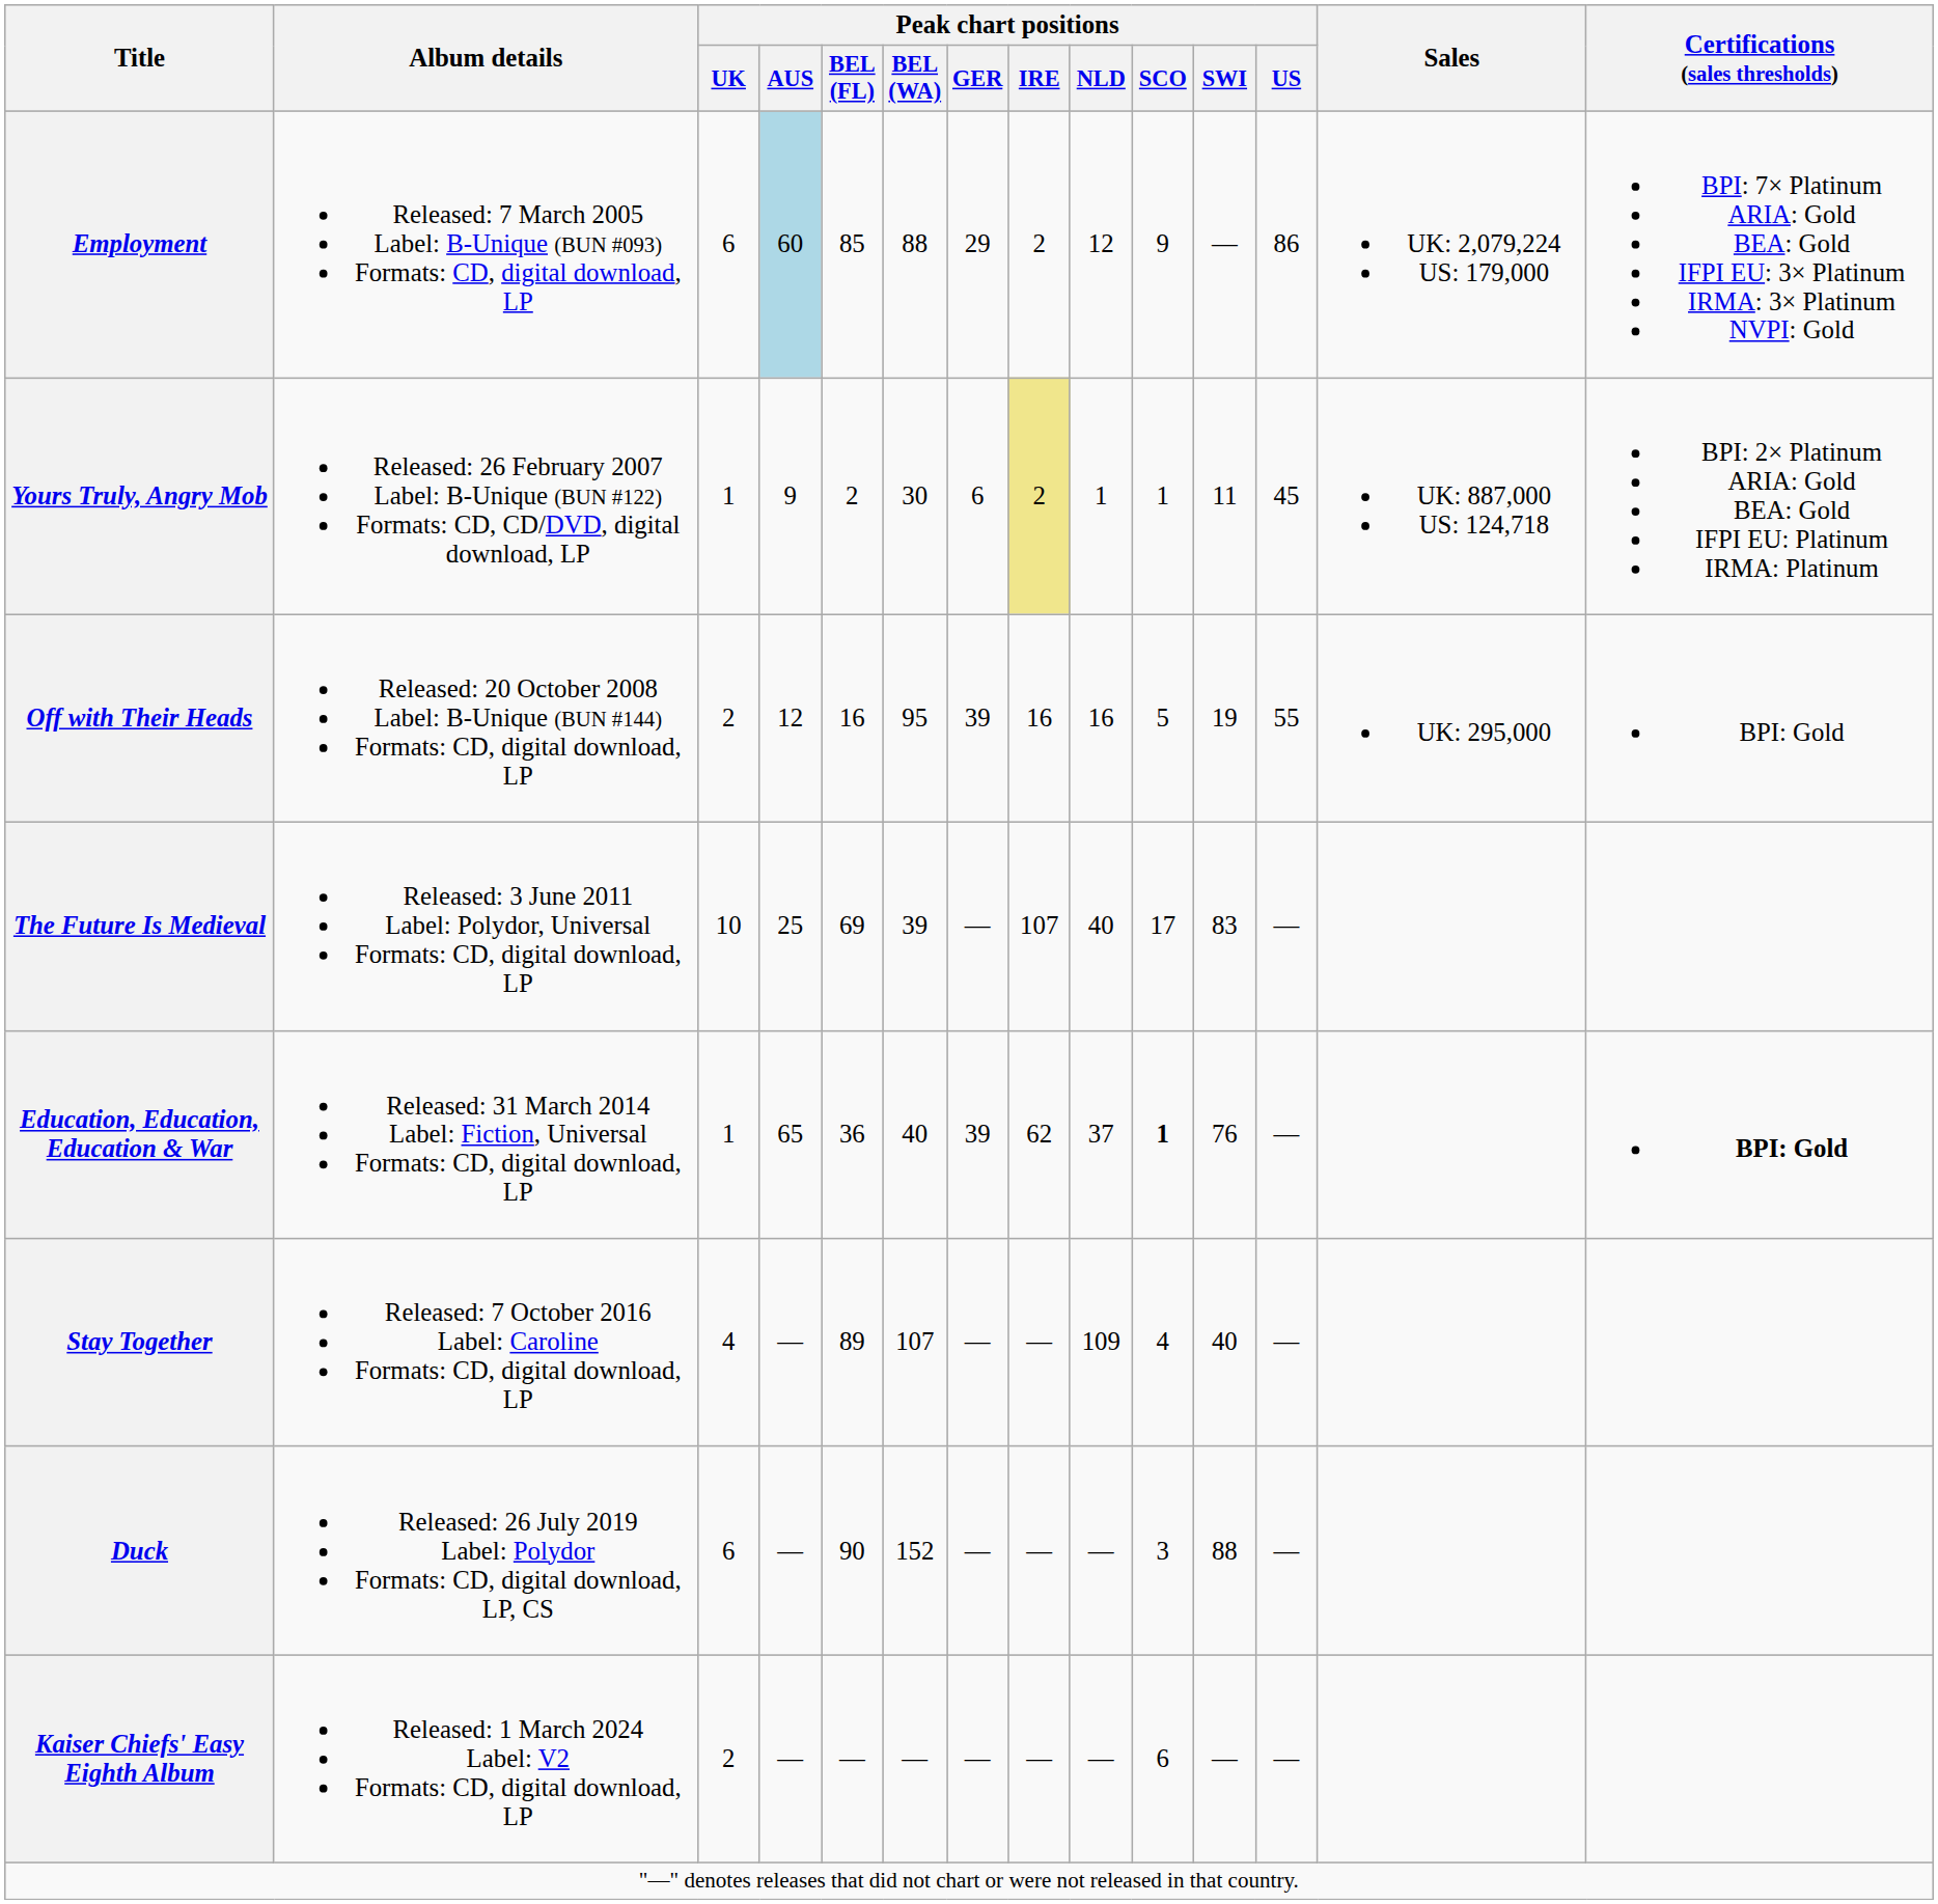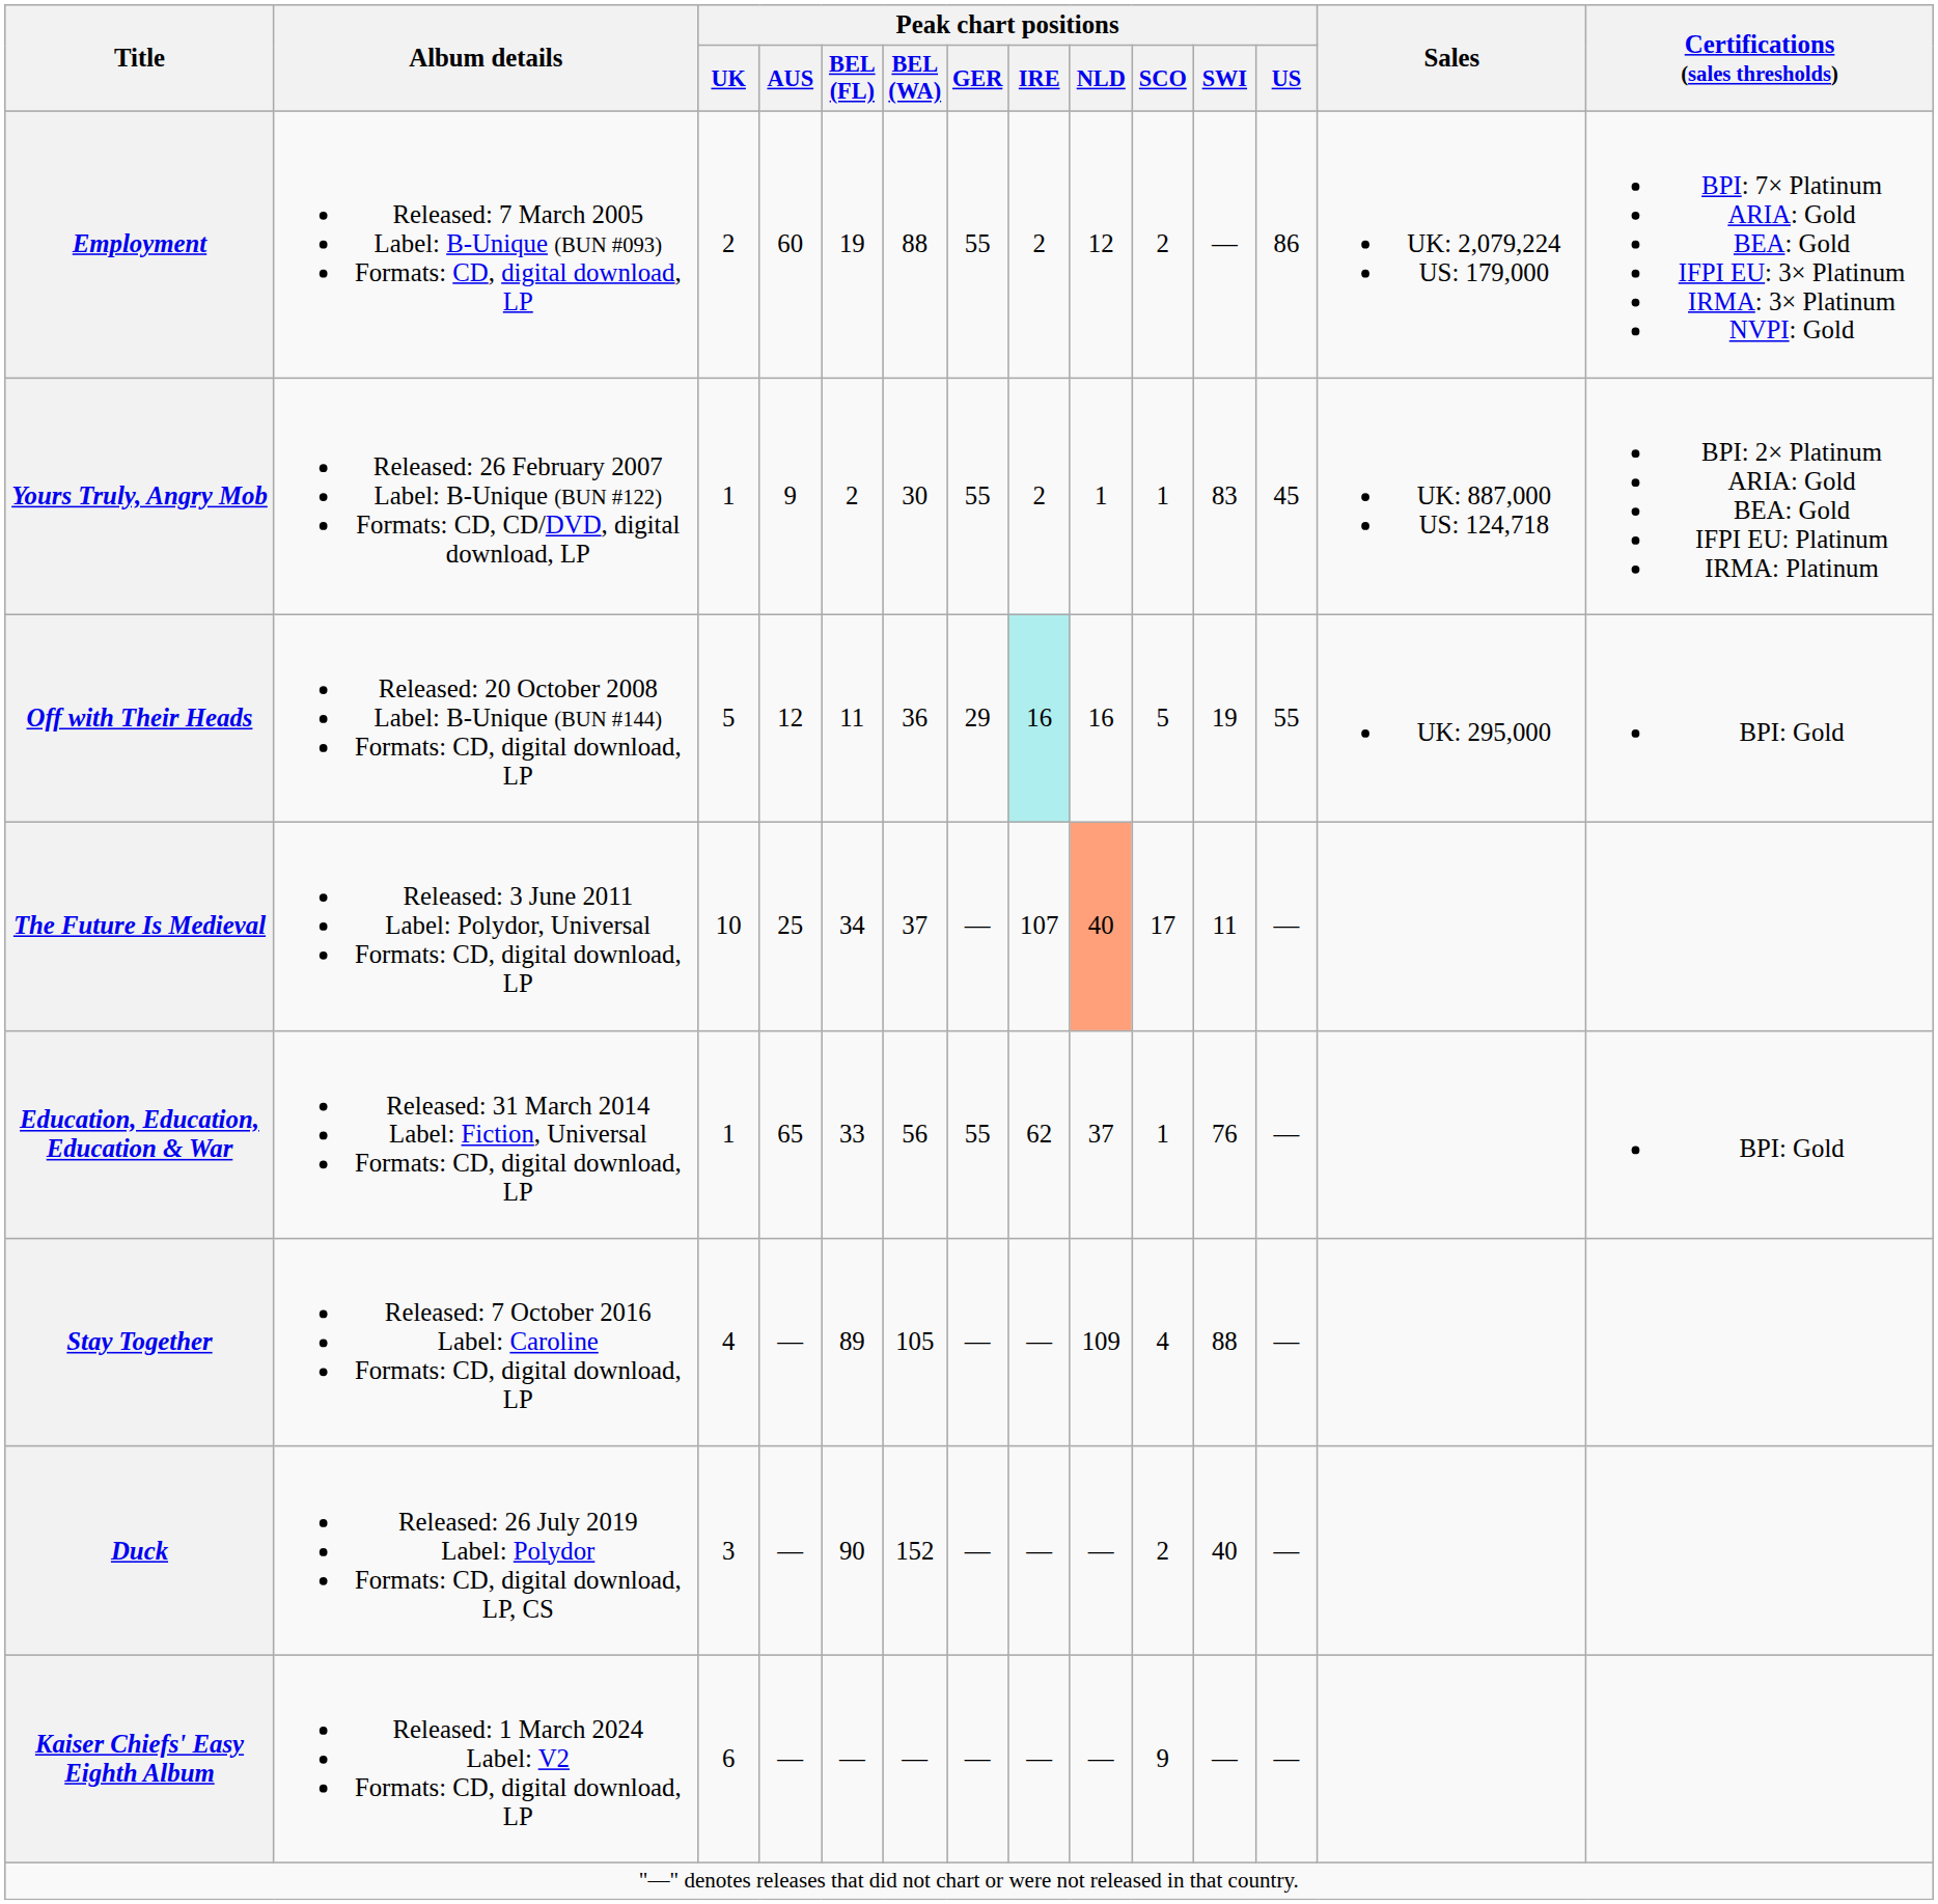Employment | Peak chart positions / UK: 6 -> 2
Employment | Peak chart positions / AUS: lightblue background -> no background
Employment | Peak chart positions / BEL (FL): 85 -> 19
Employment | Peak chart positions / GER: 29 -> 55
Employment | Peak chart positions / SCO: 9 -> 2
Yours Truly, Angry Mob | Peak chart positions / GER: 6 -> 55
Yours Truly, Angry Mob | Peak chart positions / IRE: khaki background -> no background
Yours Truly, Angry Mob | Peak chart positions / SWI: 11 -> 83
Off with Their Heads | Peak chart positions / UK: 2 -> 5
Off with Their Heads | Peak chart positions / BEL (FL): 16 -> 11
Off with Their Heads | Peak chart positions / BEL (WA): 95 -> 36
Off with Their Heads | Peak chart positions / GER: 39 -> 29
Off with Their Heads | Peak chart positions / IRE: no background -> paleturquoise background
The Future Is Medieval | Peak chart positions / BEL (FL): 69 -> 34
The Future Is Medieval | Peak chart positions / BEL (WA): 39 -> 37
The Future Is Medieval | Peak chart positions / NLD: no background -> lightsalmon background
The Future Is Medieval | Peak chart positions / SWI: 83 -> 11
Education, Education, Education & War | Peak chart positions / BEL (FL): 36 -> 33
Education, Education, Education & War | Peak chart positions / BEL (WA): 40 -> 56
Education, Education, Education & War | Peak chart positions / GER: 39 -> 55
Education, Education, Education & War | Peak chart positions / SCO: bold -> normal
Education, Education, Education & War | Certifications (sales thresholds): bold -> normal
Stay Together | Peak chart positions / BEL (WA): 107 -> 105
Stay Together | Peak chart positions / SWI: 40 -> 88
Duck | Peak chart positions / UK: 6 -> 3
Duck | Peak chart positions / SCO: 3 -> 2
Duck | Peak chart positions / SWI: 88 -> 40
Kaiser Chiefs' Easy Eighth Album | Peak chart positions / UK: 2 -> 6
Kaiser Chiefs' Easy Eighth Album | Peak chart positions / SCO: 6 -> 9
